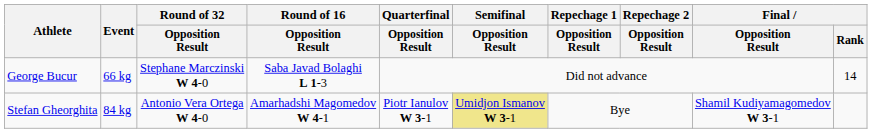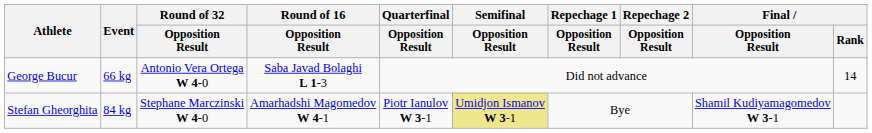George Bucur | Round of 32 / Opposition Result: Stephane Marczinski W 4-0 -> Antonio Vera Ortega W 4-0
Stefan Gheorghita | Round of 32 / Opposition Result: Antonio Vera Ortega W 4-0 -> Stephane Marczinski W 4-0
